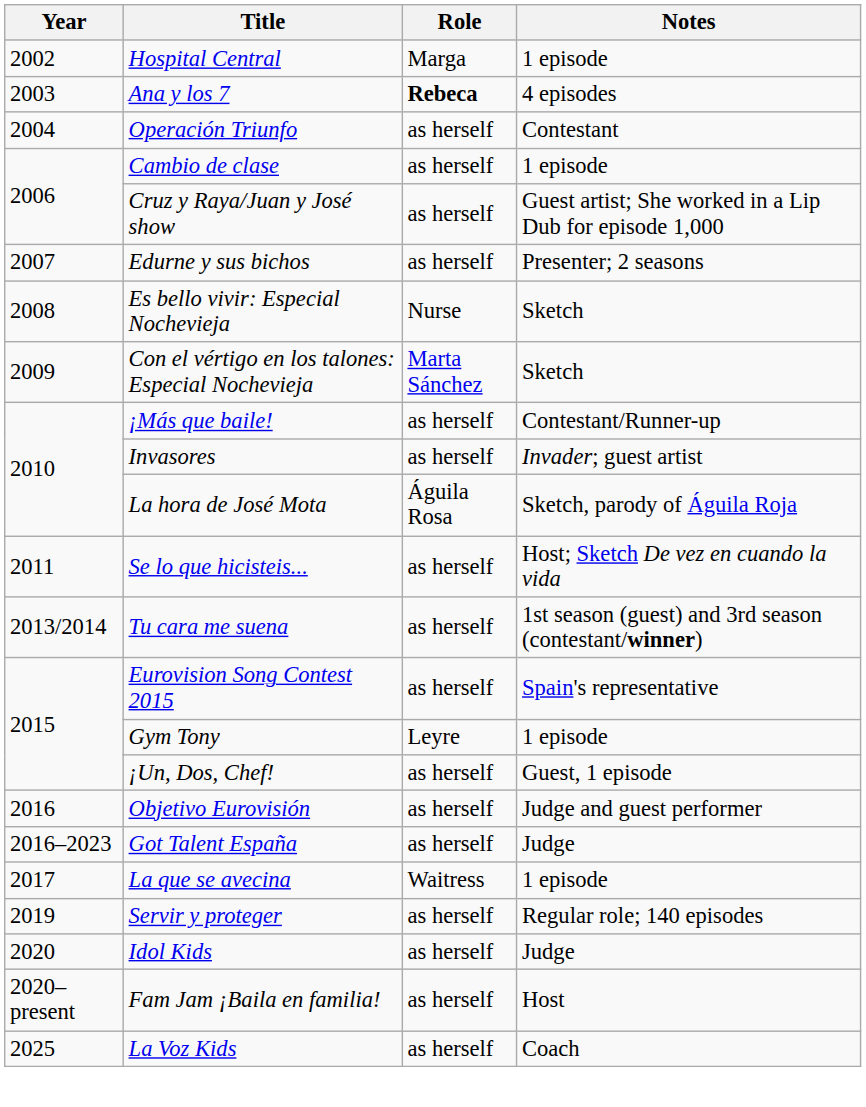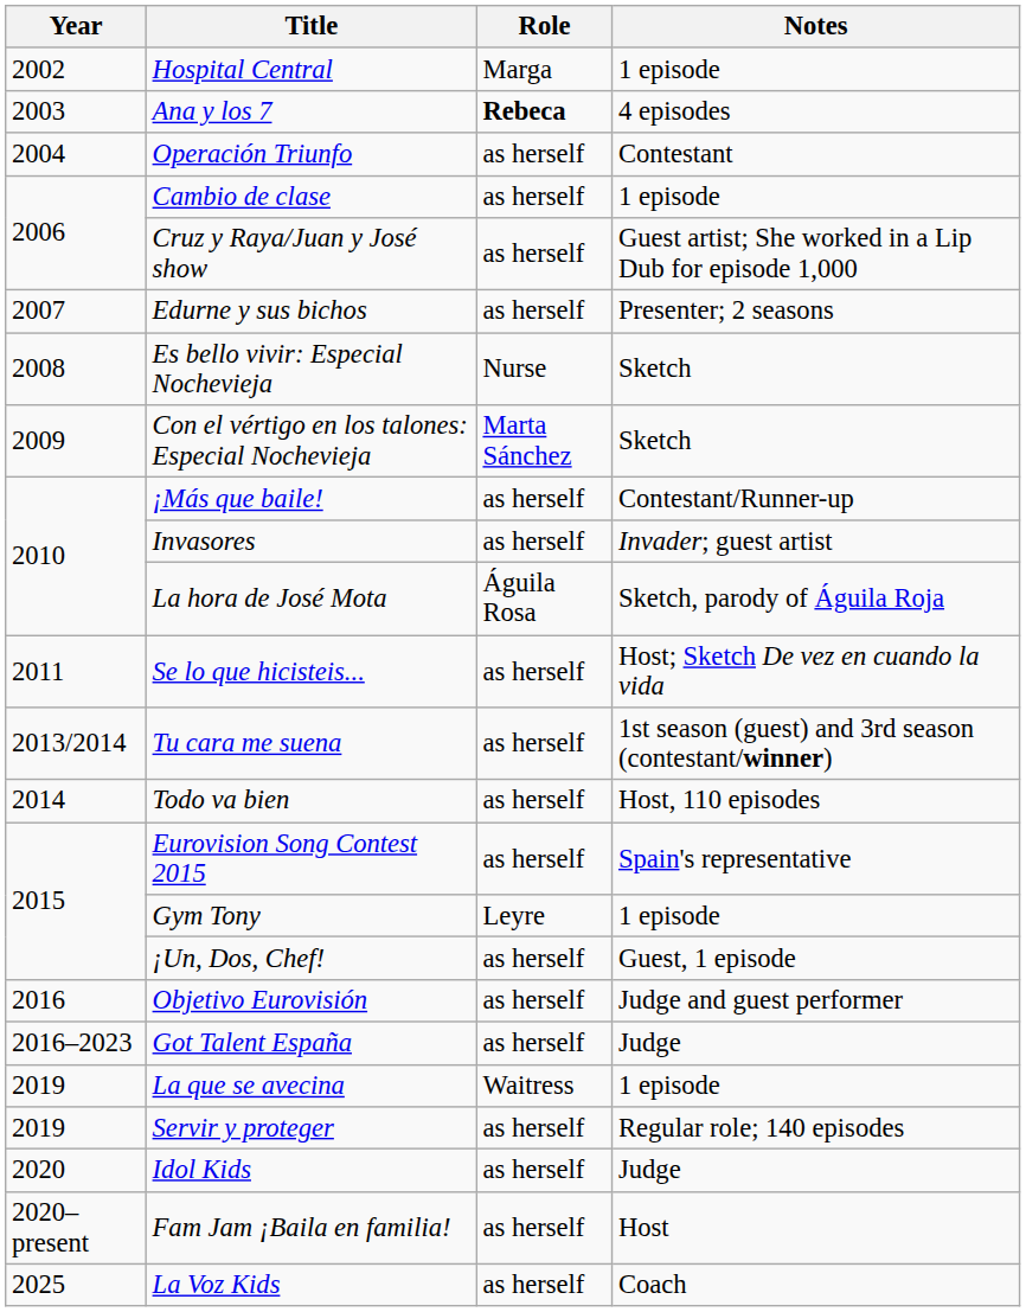+ row: 2014 | Todo va bien | as herself | Host, 110 episodes
La que se avecina | Year: 2017 -> 2019
